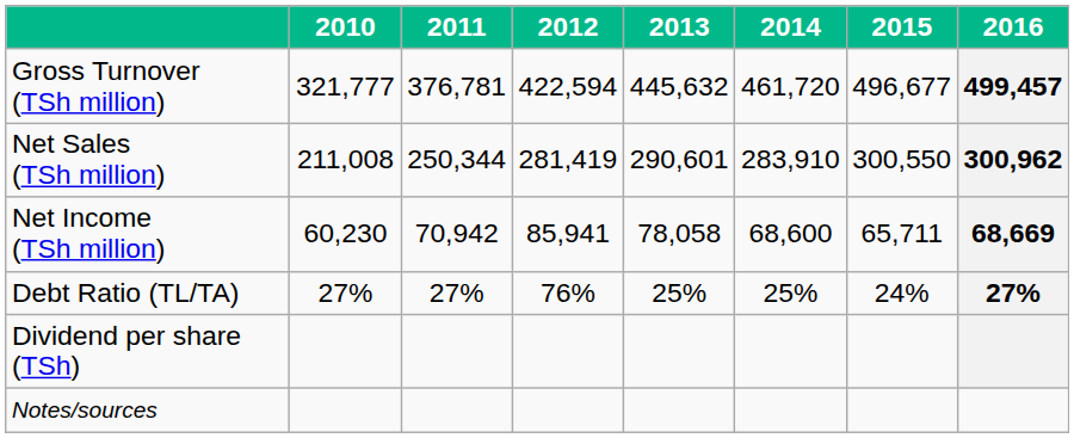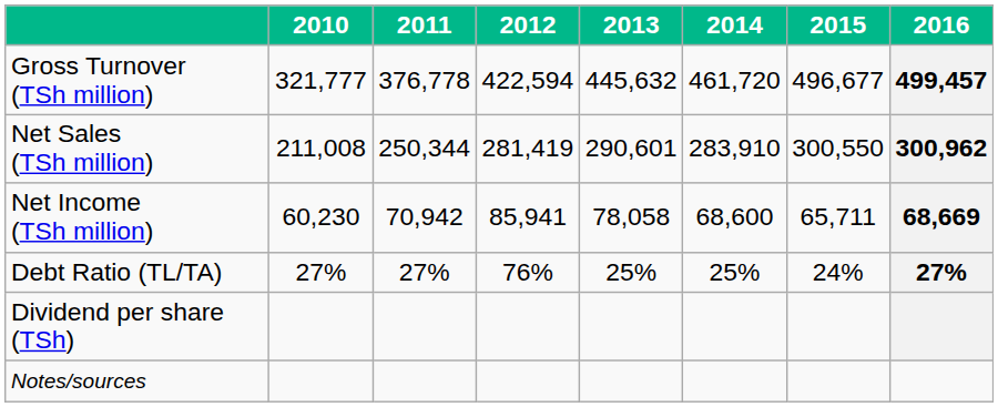Gross Turnover (TSh million) | 2011: 376,781 -> 376,778
